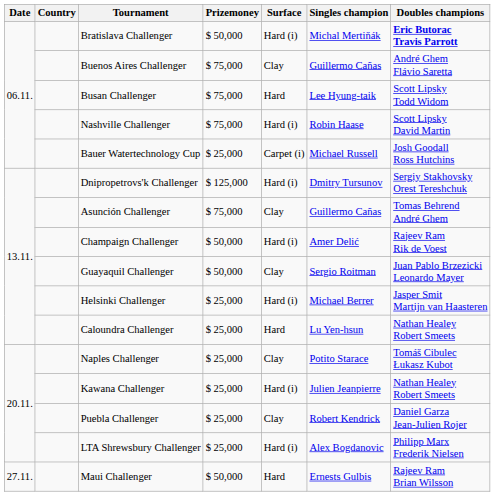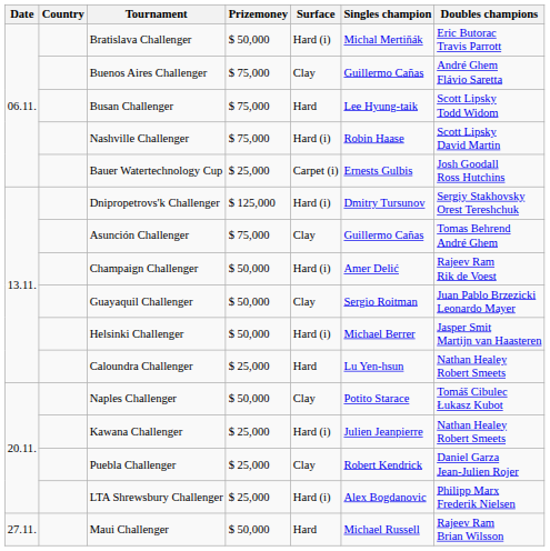Bratislava Challenger | Doubles champions: bold -> normal
Bauer Watertechnology Cup | Singles champion: Michael Russell -> Ernests Gulbis
Helsinki Challenger | Prizemoney: $ 25,000 -> $ 50,000
Naples Challenger | Prizemoney: $ 25,000 -> $ 50,000
Maui Challenger | Singles champion: Ernests Gulbis -> Michael Russell
